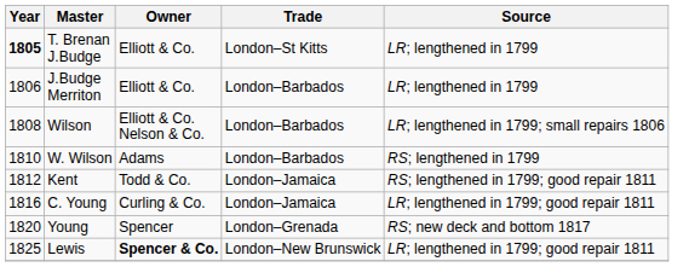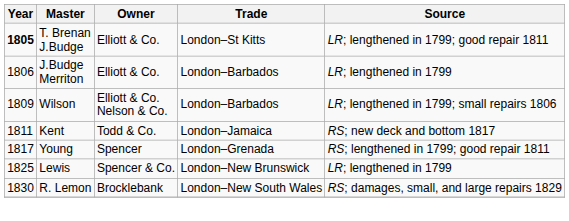T. Brenan J.Budge | Source: LR; lengthened in 1799 -> LR; lengthened in 1799; good repair 1811
Wilson | Year: 1808 -> 1809
- row: 1810 | W. Wilson | Adams | London–Barbados | RS; lengthened in 1799
Kent | Year: 1812 -> 1811
Kent | Source: RS; lengthened in 1799; good repair 1811 -> RS; new deck and bottom 1817
- row: 1816 | C. Young | Curling & Co. | London–Jamaica | LR; lengthened in 1799; good repair 1811
Young | Year: 1820 -> 1817
Young | Source: RS; new deck and bottom 1817 -> RS; lengthened in 1799; good repair 1811
Lewis | Owner: bold -> normal
Lewis | Source: LR; lengthened in 1799; good repair 1811 -> LR; lengthened in 1799
+ row: 1830 | R. Lemon | Brocklebank | London–New South Wales | RS; damages, small, and large repairs 1829
